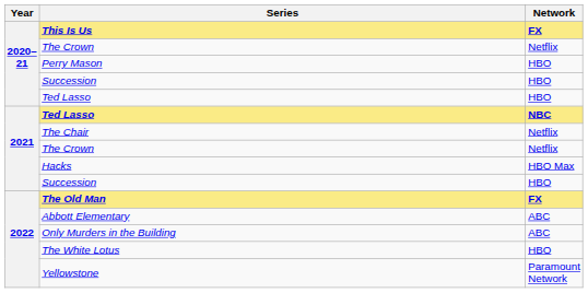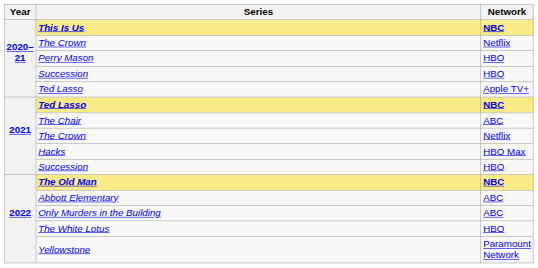This Is Us | Network: FX -> NBC
2020–21 / Ted Lasso | Network: HBO -> Apple TV+
The Chair | Network: Netflix -> ABC
The Old Man | Network: FX -> NBC
